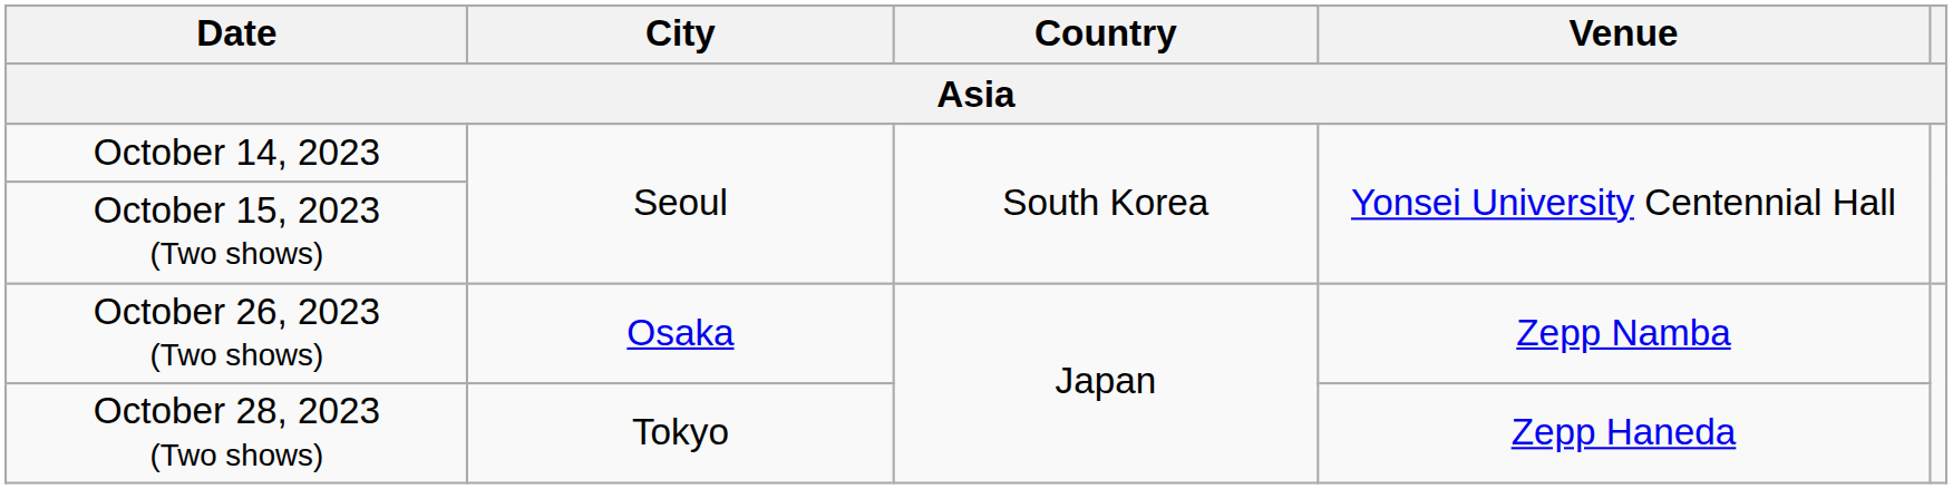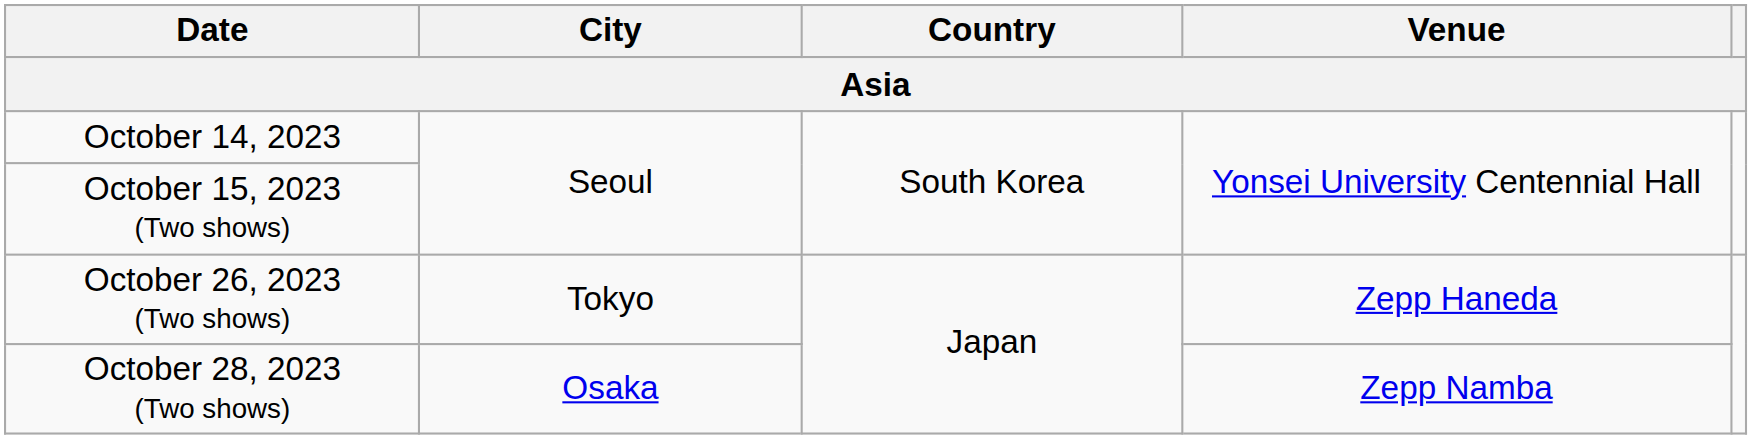October 26, 2023 (Two shows) | City: Osaka -> Tokyo
October 26, 2023 (Two shows) | Venue: Zepp Namba -> Zepp Haneda
October 28, 2023 (Two shows) | City: Tokyo -> Osaka
October 28, 2023 (Two shows) | Venue: Zepp Haneda -> Zepp Namba
